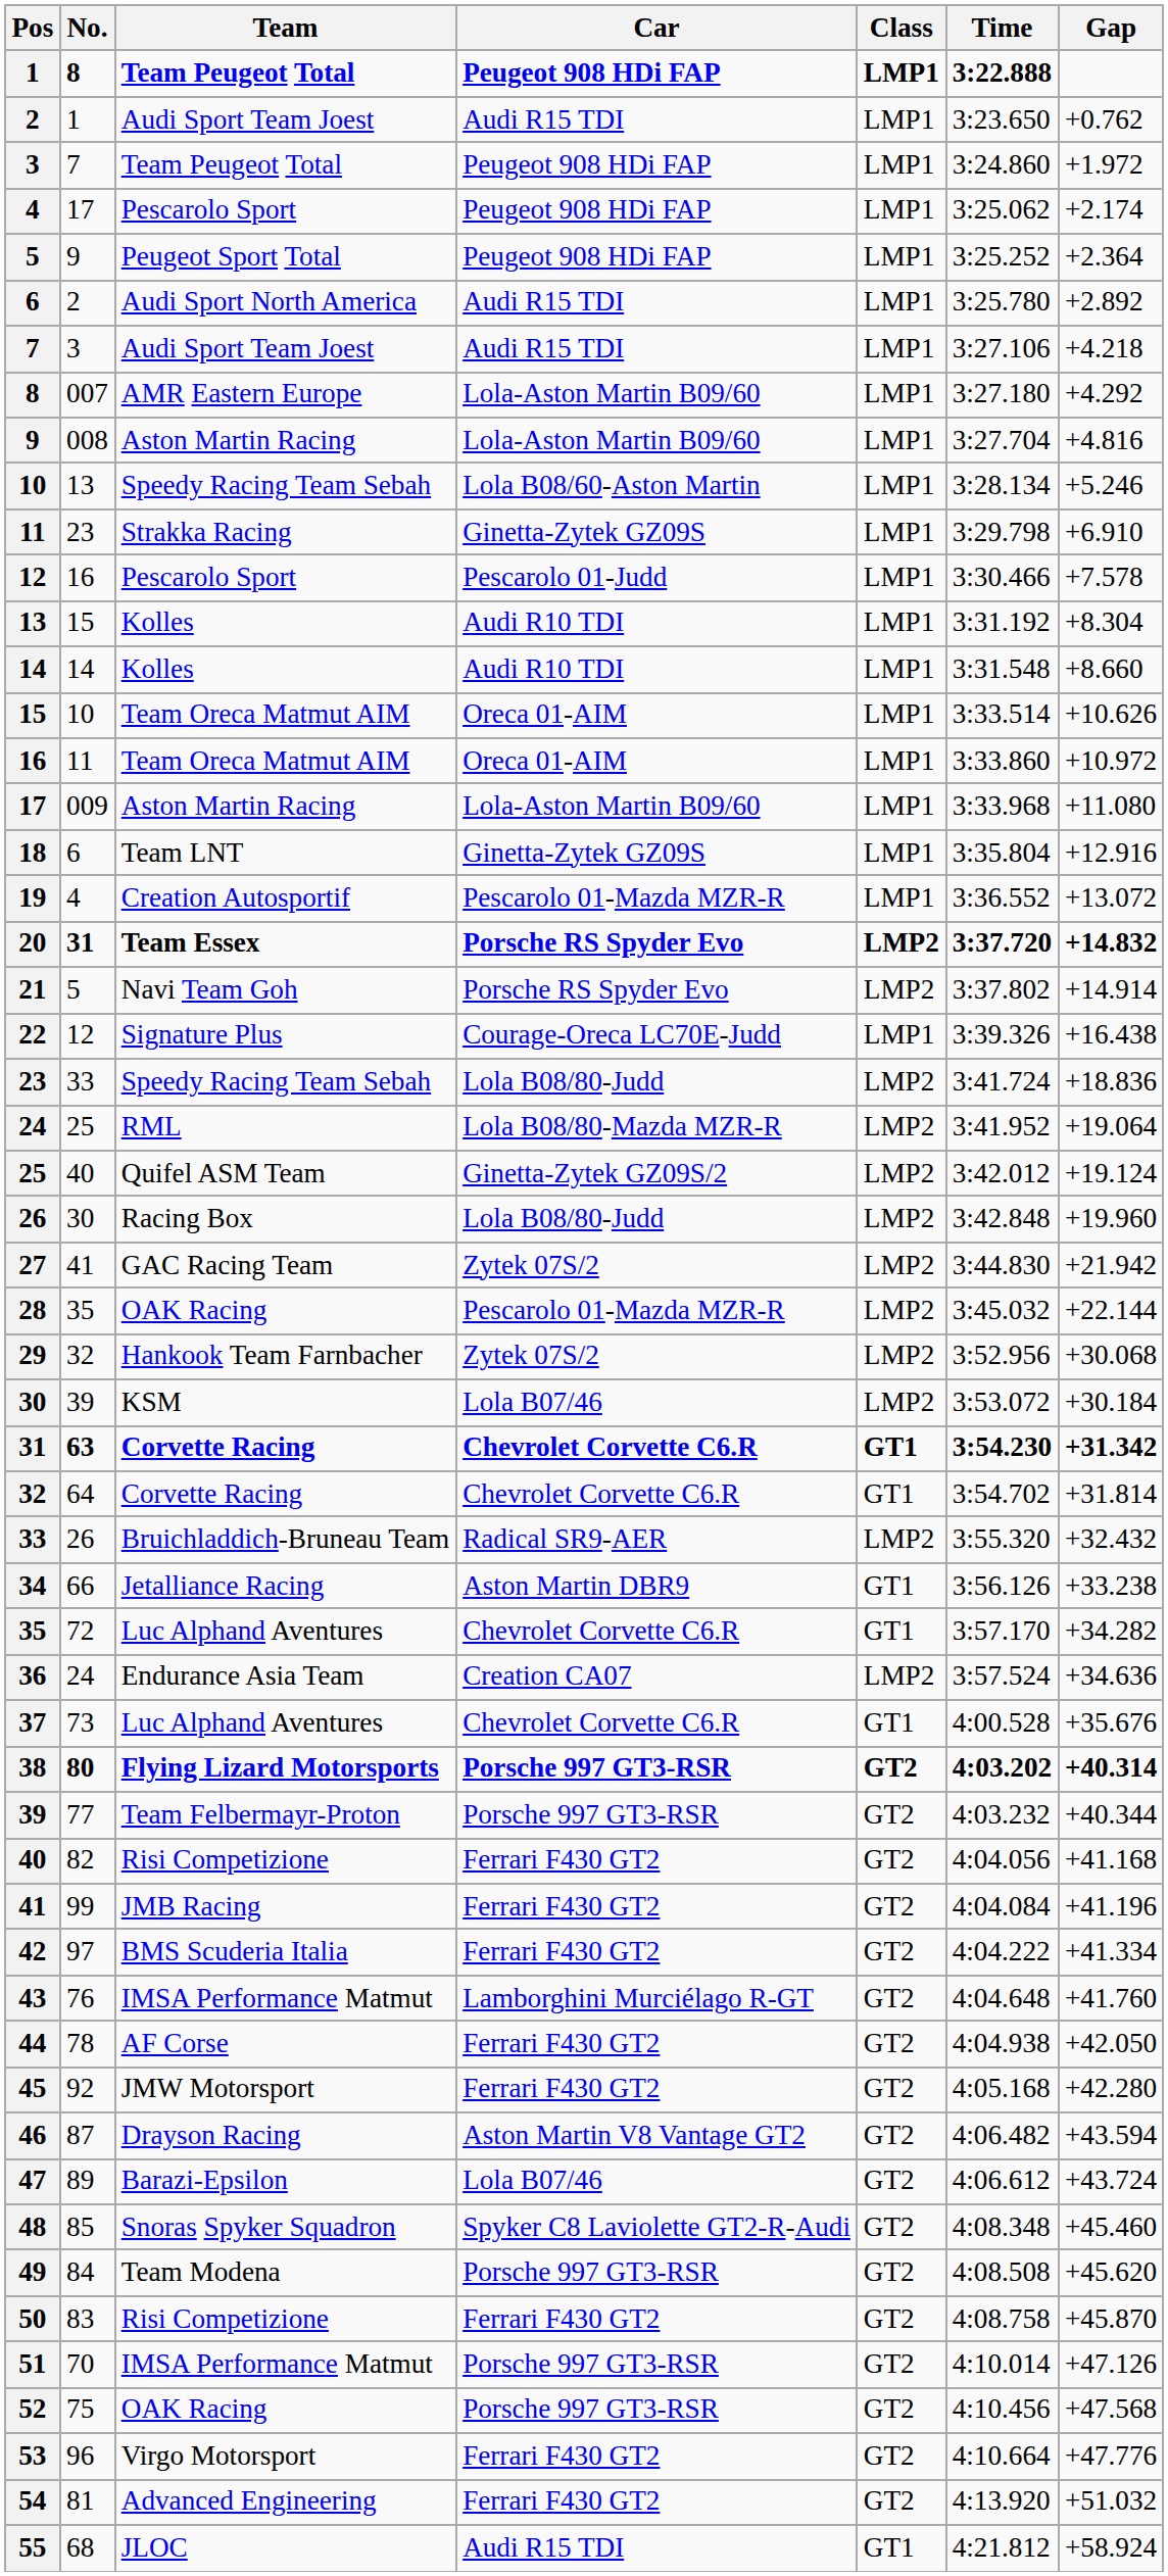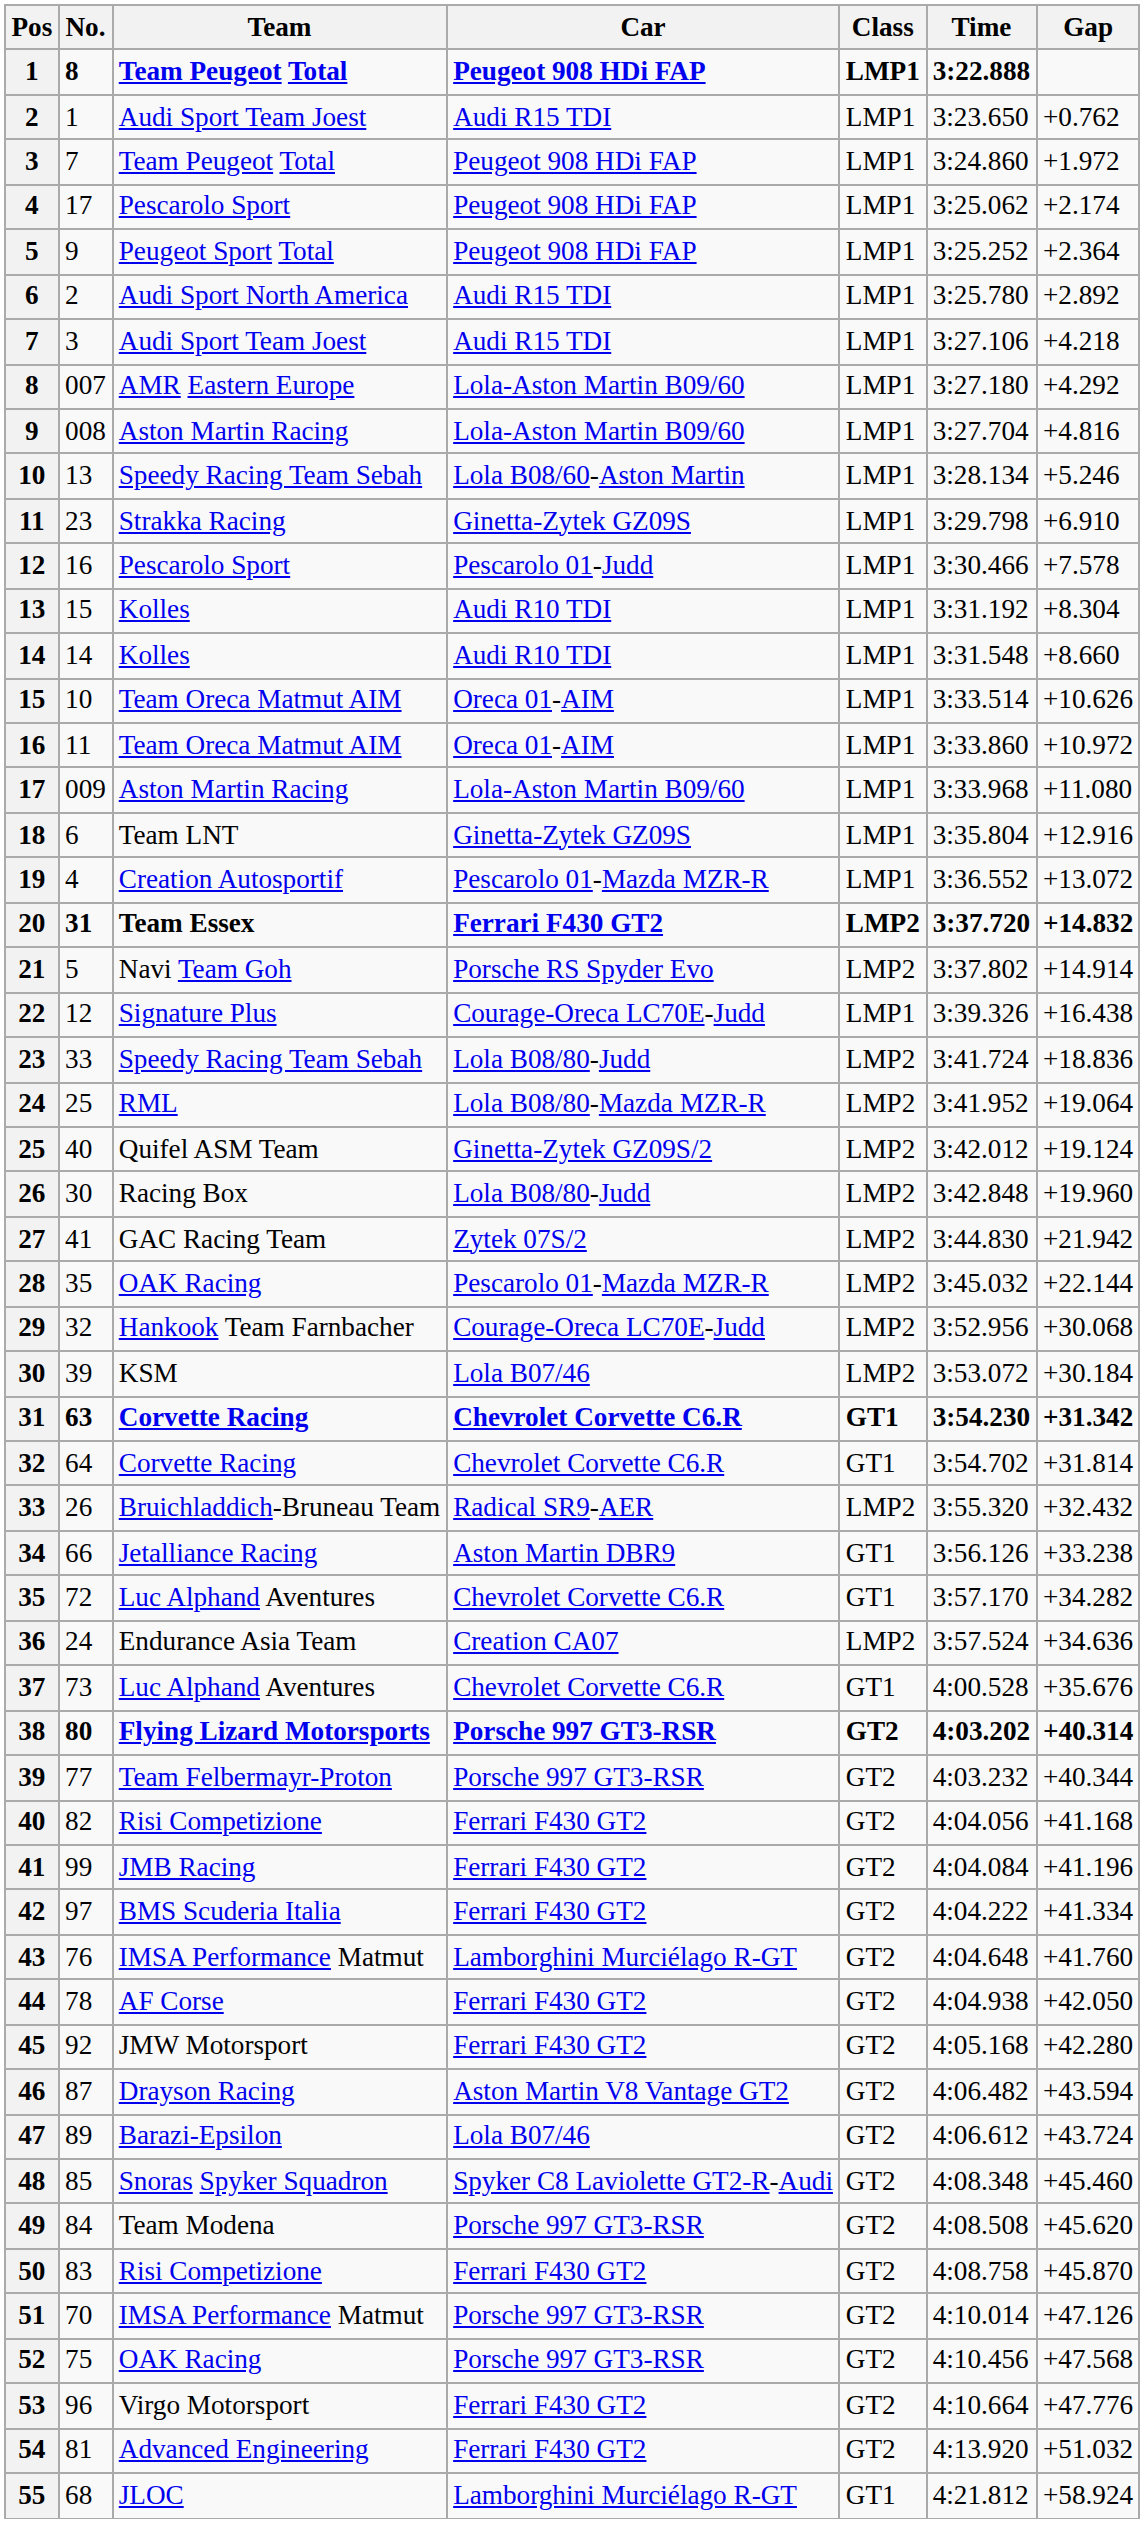20 | Car: Porsche RS Spyder Evo -> Ferrari F430 GT2
29 | Car: Zytek 07S/2 -> Courage-Oreca LC70E-Judd
55 | Car: Audi R15 TDI -> Lamborghini Murciélago R-GT
